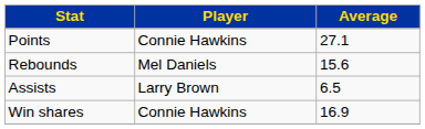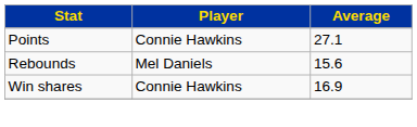- row: Assists | Larry Brown | 6.5
